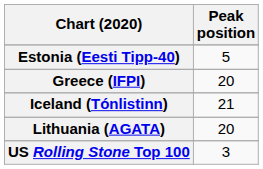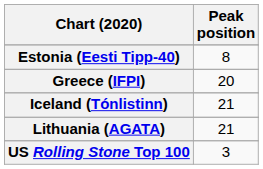Estonia (Eesti Tipp-40) | Peak position: 5 -> 8
Lithuania (AGATA) | Peak position: 20 -> 21
